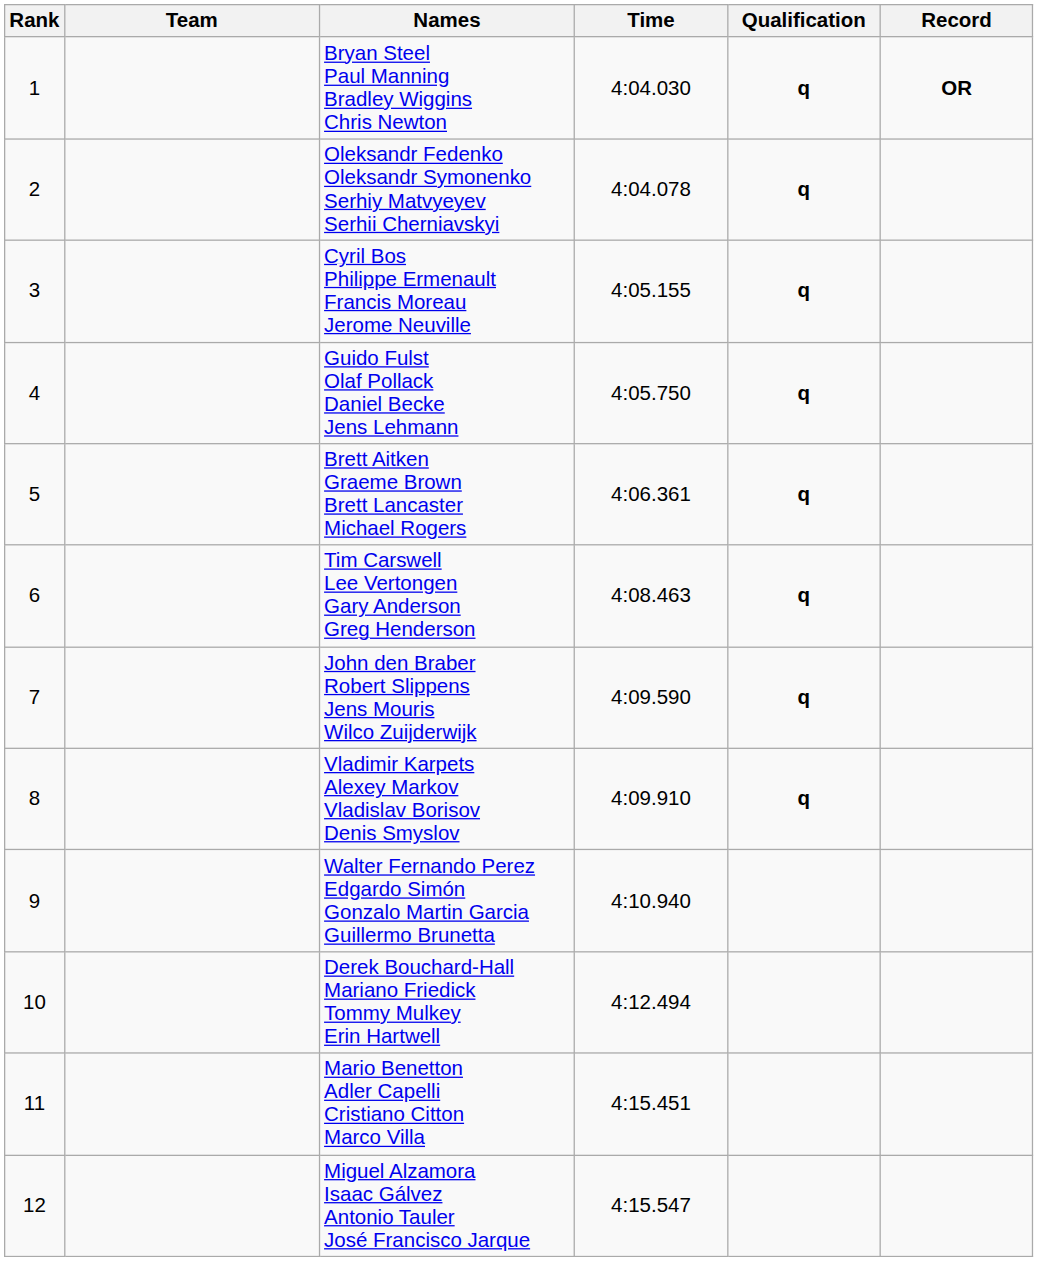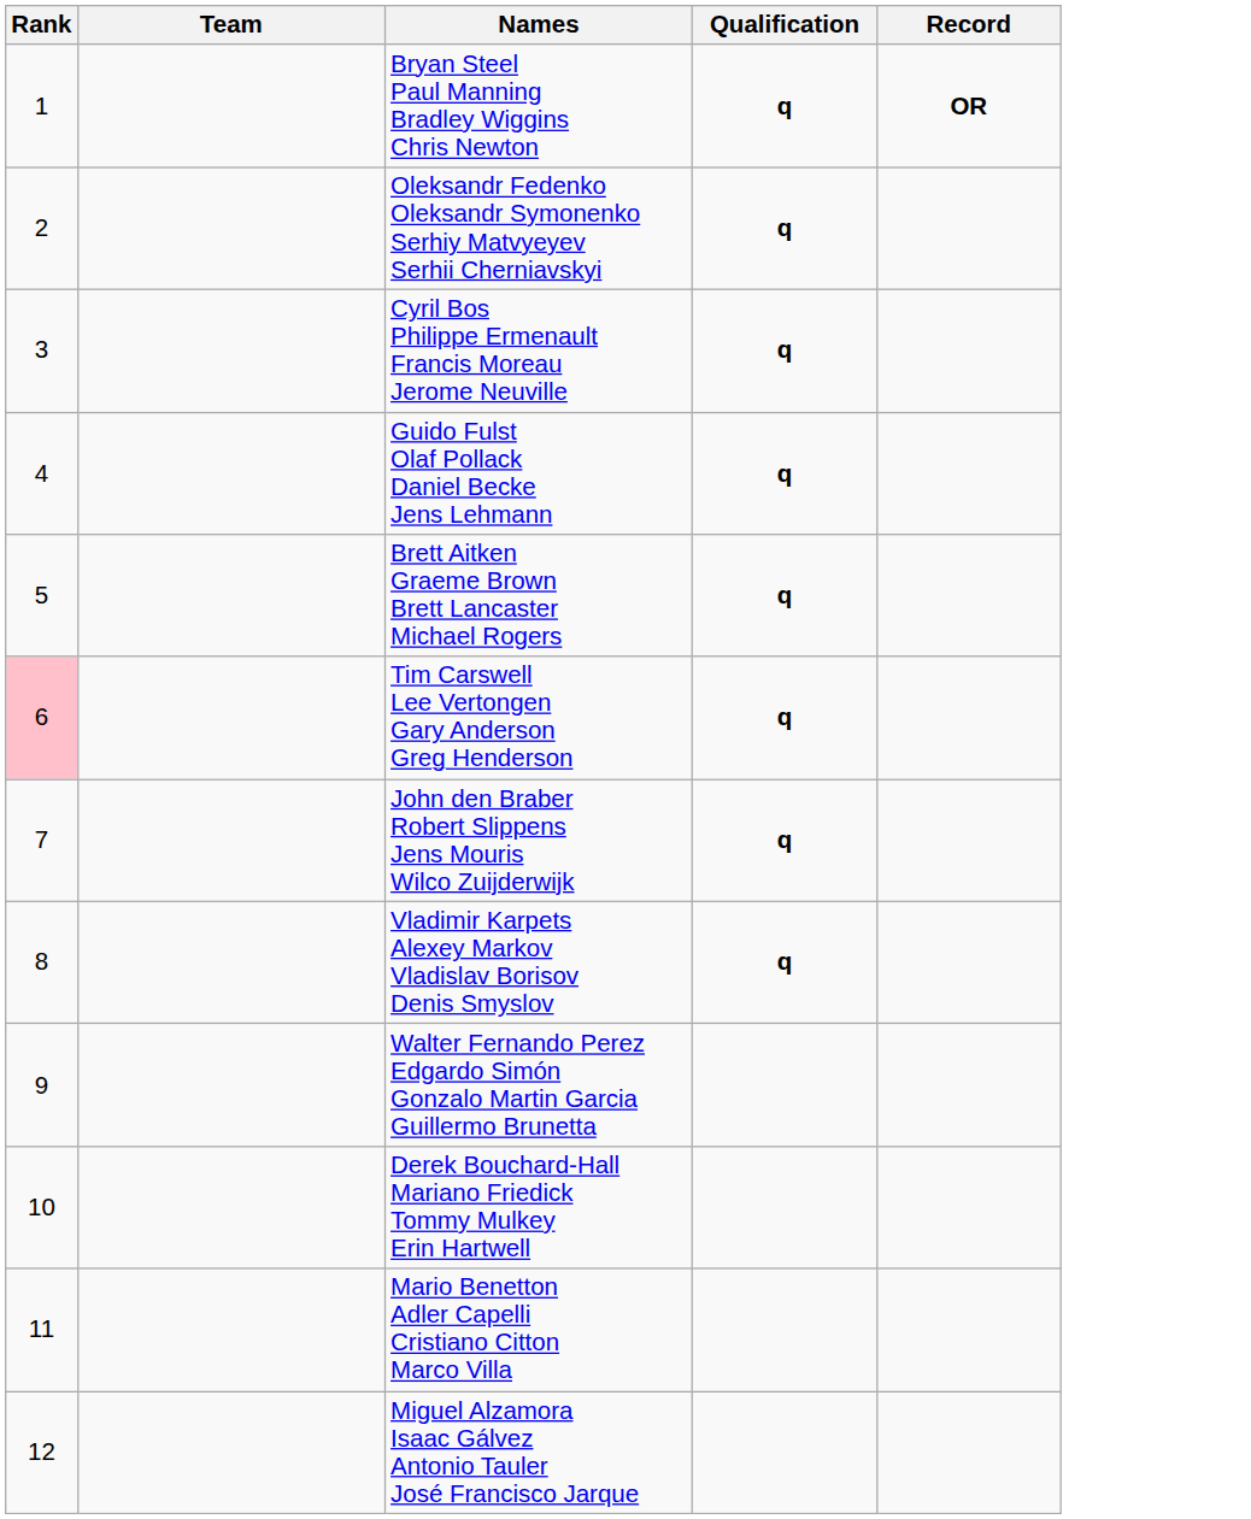- column: Time | 4:04.030 | 4:04.078 | 4:05.155 | 4:05.750 | 4:06.361 | 4:08.463 | 4:09.590 | 4:09.910 | 4:10.940 | 4:12.494 | 4:15.451 | 4:15.547
Tim Carswell Lee Vertongen Gary Anderson Greg Henderson | Rank: no background -> pink background
